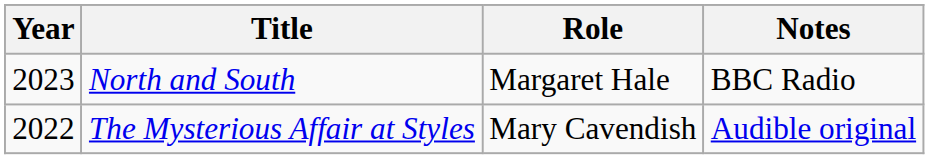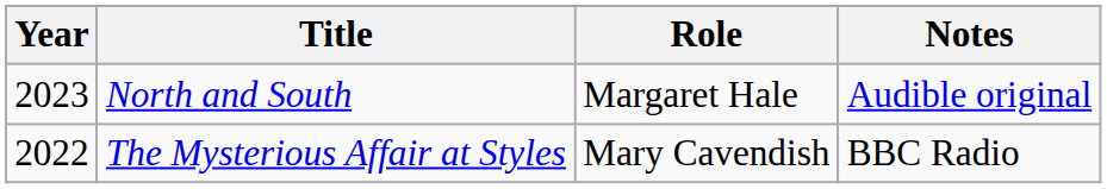North and South | Notes: BBC Radio -> Audible original
The Mysterious Affair at Styles | Notes: Audible original -> BBC Radio
